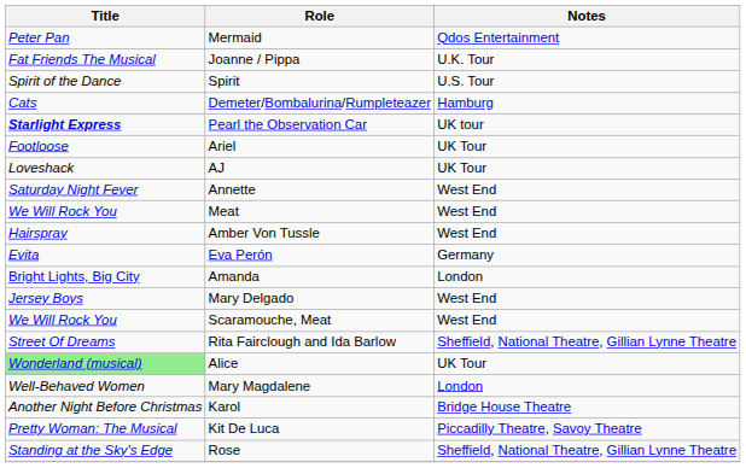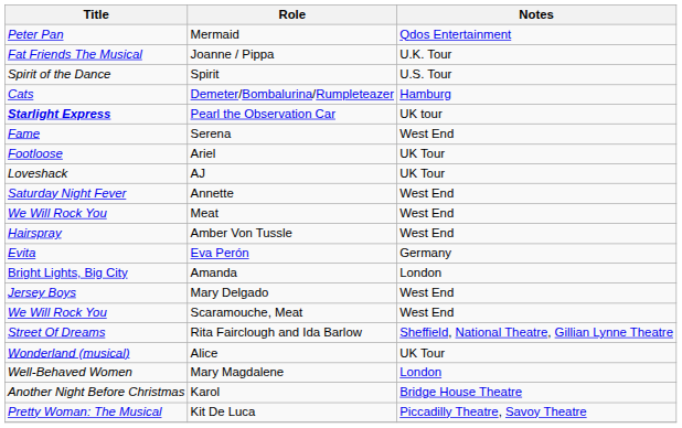+ row: Fame | Serena | West End
Alice | Title: lightgreen background -> no background
- row: Standing at the Sky's Edge | Rose | Sheffield, National Theatre, Gillian Lynne Theatre
